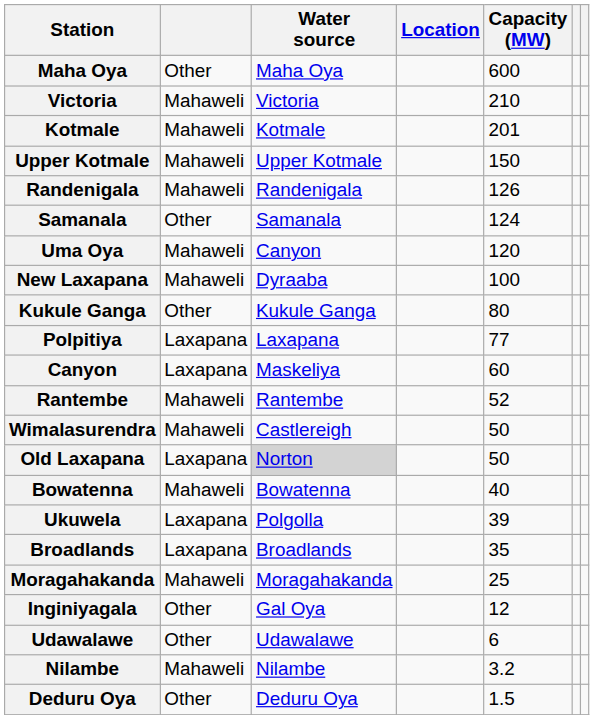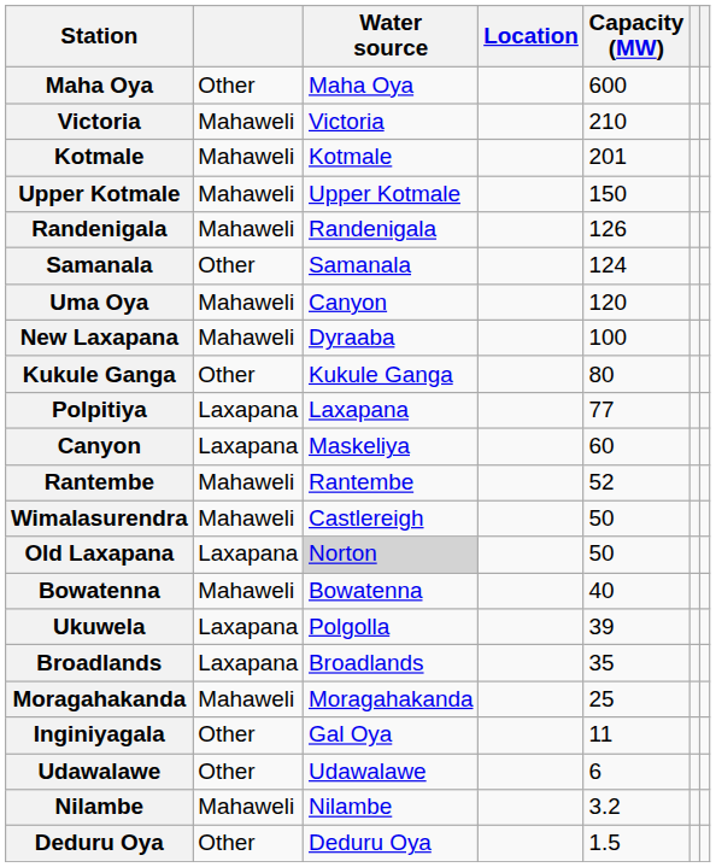Inginiyagala | Capacity (MW): 12 -> 11
